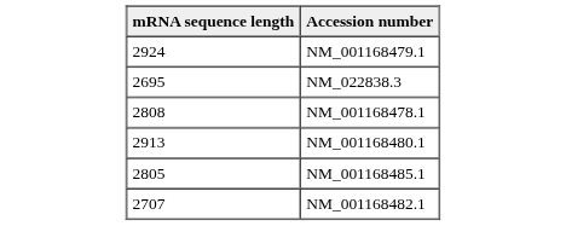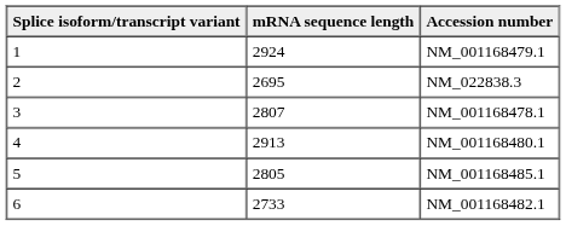+ column: Splice isoform/transcript variant | 1 | 2 | 3 | 4 | 5 | 6
NM_001168478.1 | mRNA sequence length: 2808 -> 2807
NM_001168482.1 | mRNA sequence length: 2707 -> 2733
